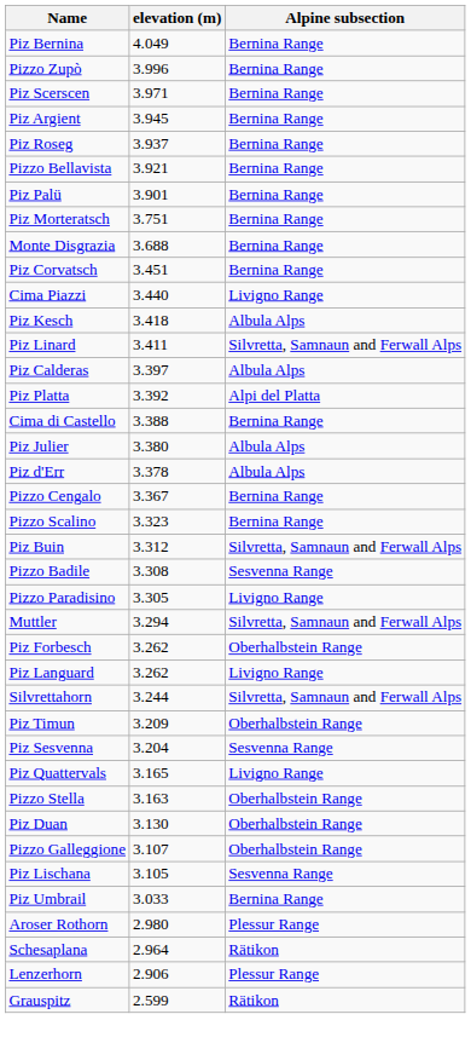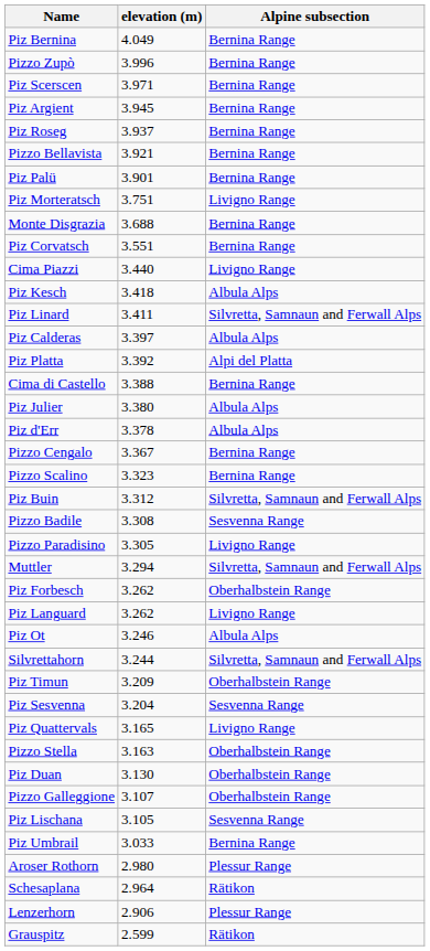Piz Morteratsch | Alpine subsection: Bernina Range -> Livigno Range
Piz Corvatsch | elevation (m): 3.451 -> 3.551
+ row: Piz Ot | 3.246 | Albula Alps
